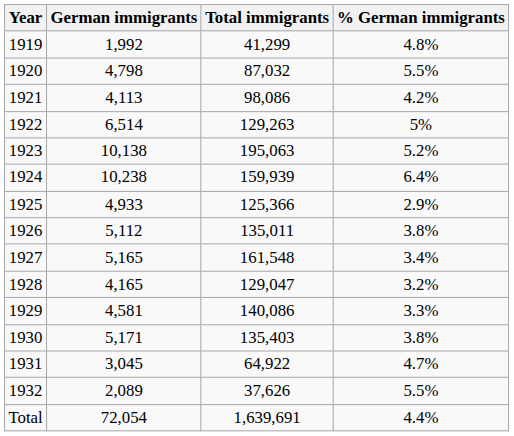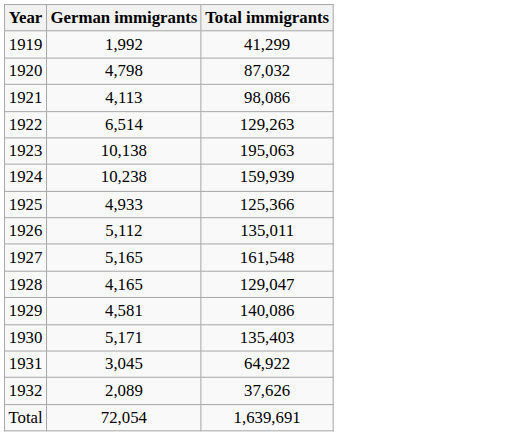- column: % German immigrants | 4.8% | 5.5% | 4.2% | 5% | 5.2% | 6.4% | 2.9% | 3.8% | 3.4% | 3.2% | 3.3% | 3.8% | 4.7% | 5.5% | 4.4%
